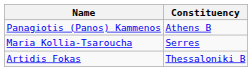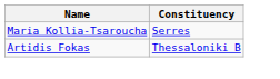- row: Panagiotis (Panos) Kammenos | Athens B
